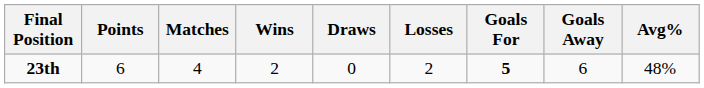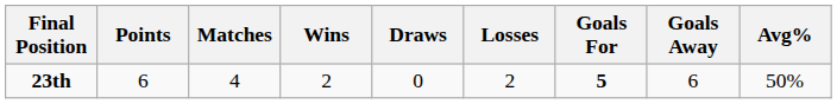23th | Avg%: 48% -> 50%
